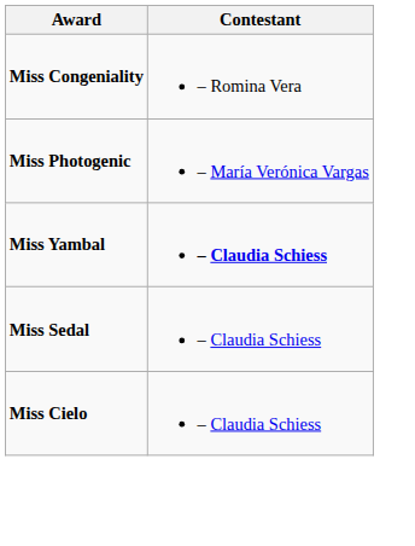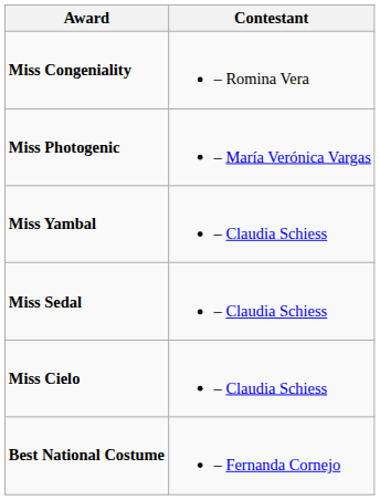Miss Yambal | Contestant: bold -> normal
+ row: Best National Costume | – Fernanda Cornejo
